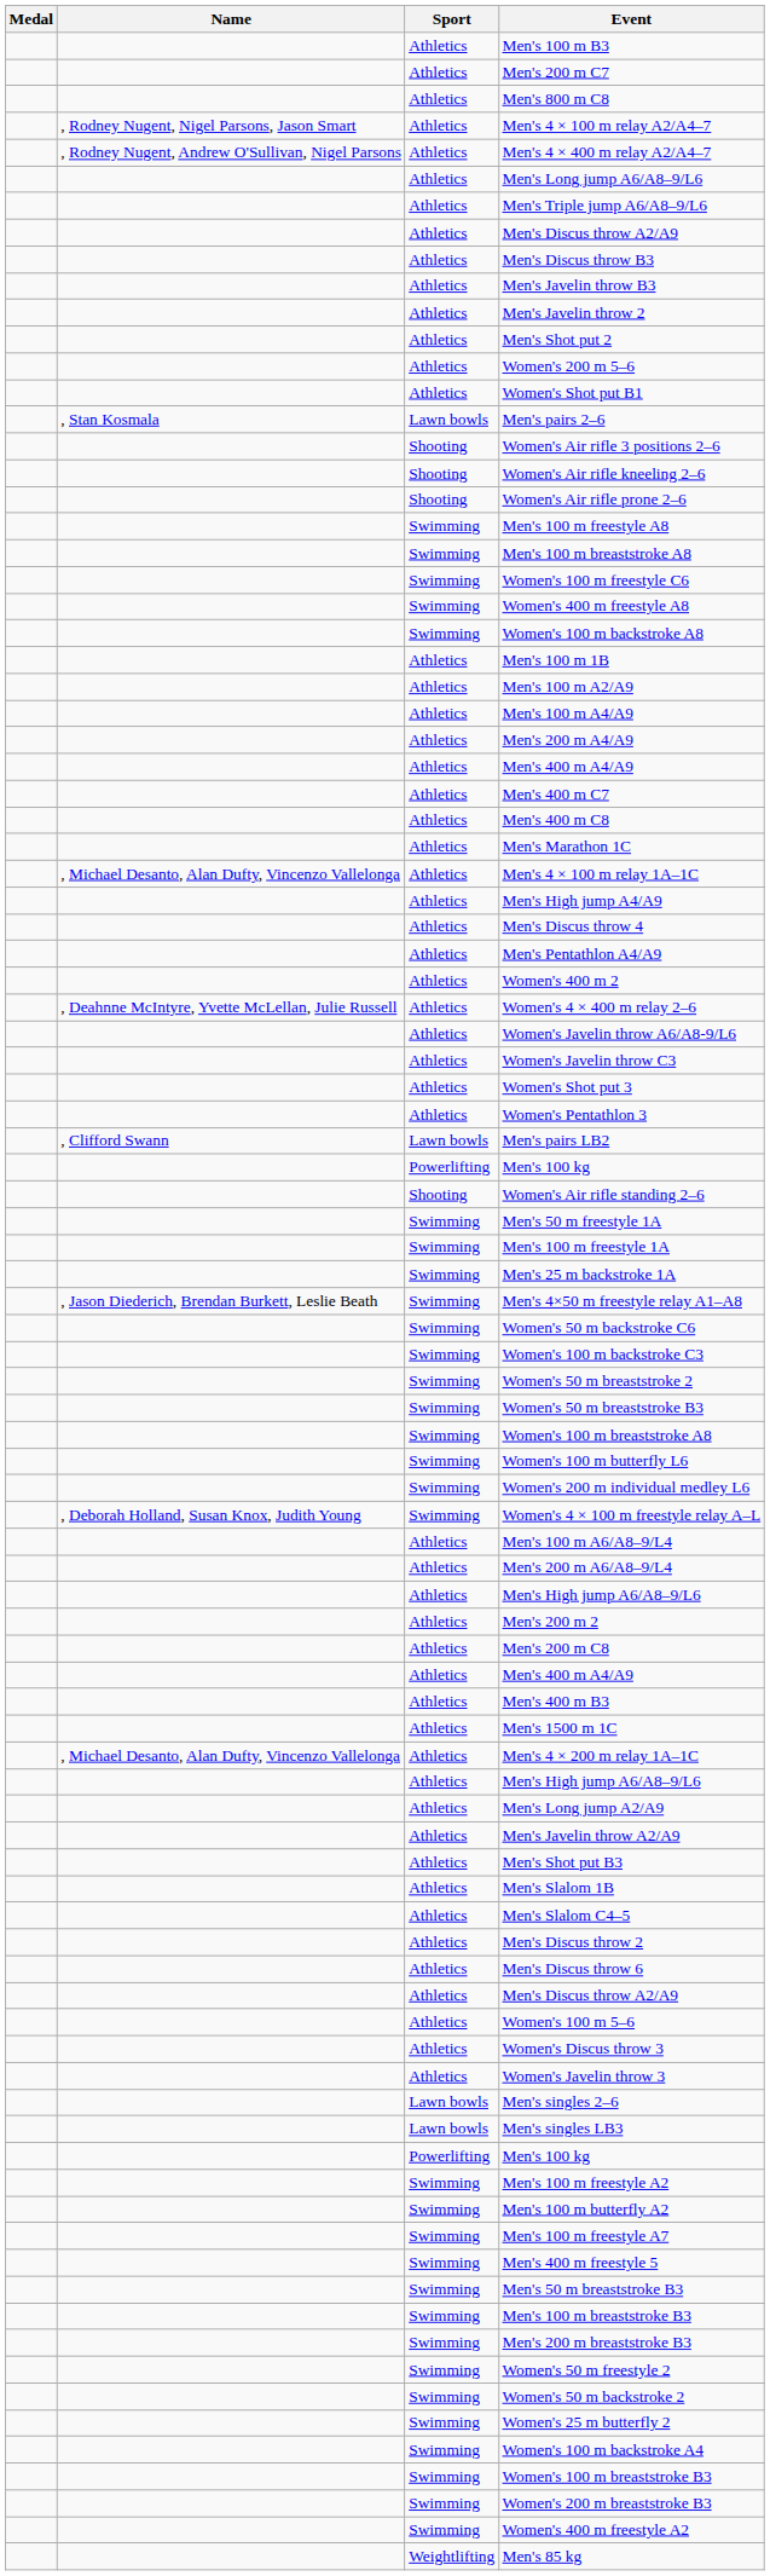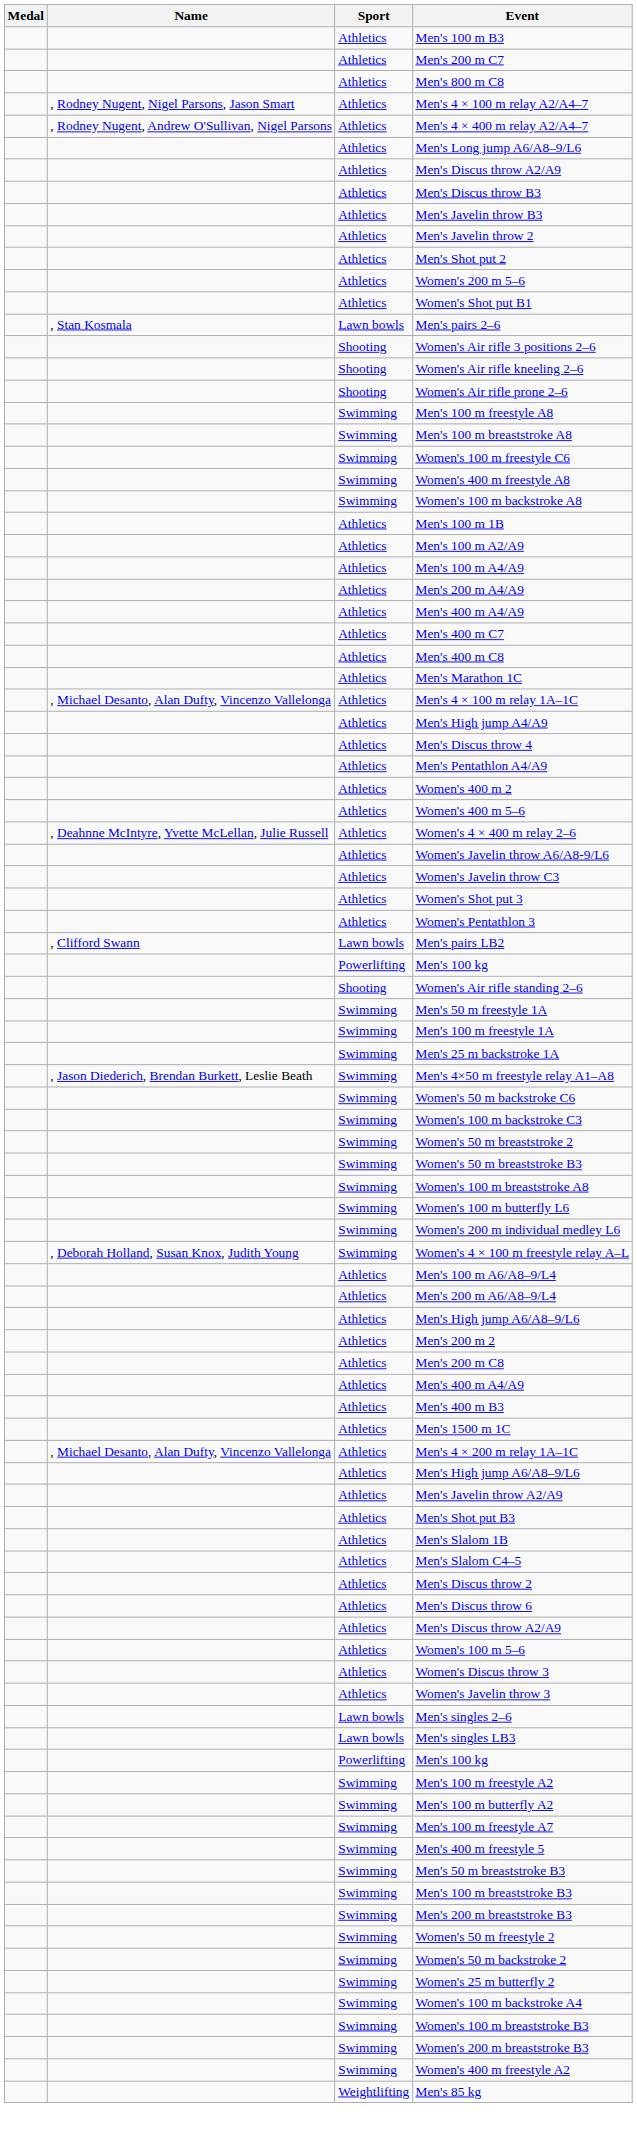- row: Athletics | Men's Triple jump A6/A8–9/L6
+ row: Athletics | Women's 400 m 5–6
- row: Athletics | Men's Long jump A2/A9
